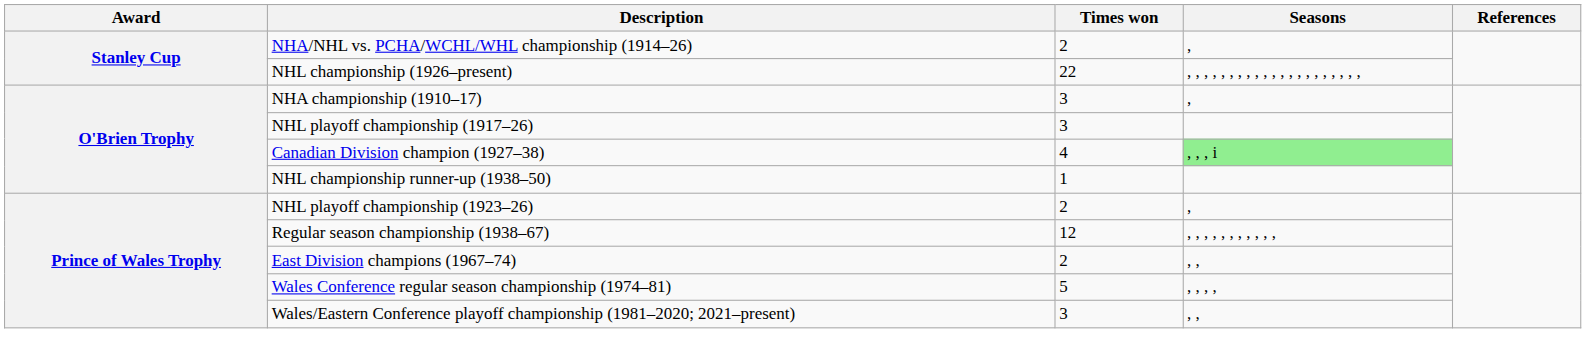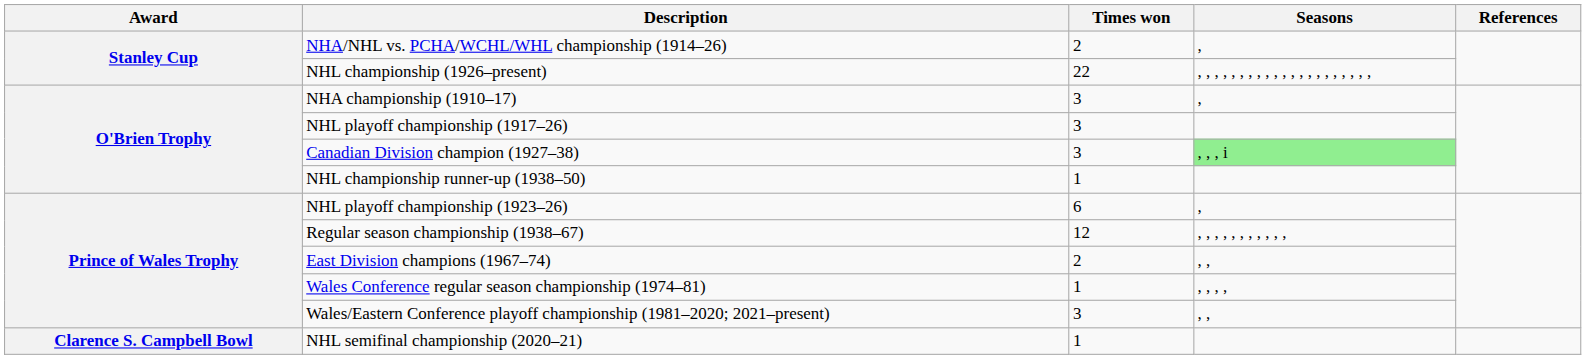Canadian Division champion (1927–38) | Times won: 4 -> 3
NHL playoff championship (1923–26) | Times won: 2 -> 6
Wales Conference regular season championship (1974–81) | Times won: 5 -> 1
+ row: Clarence S. Campbell Bowl | NHL semifinal championship (2020–21) | 1
